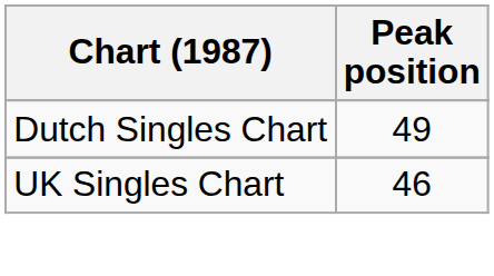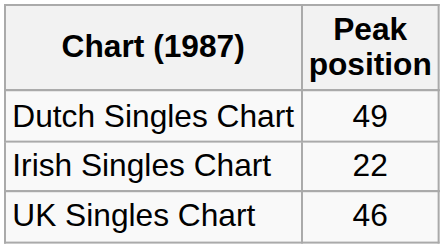+ row: Irish Singles Chart | 22
